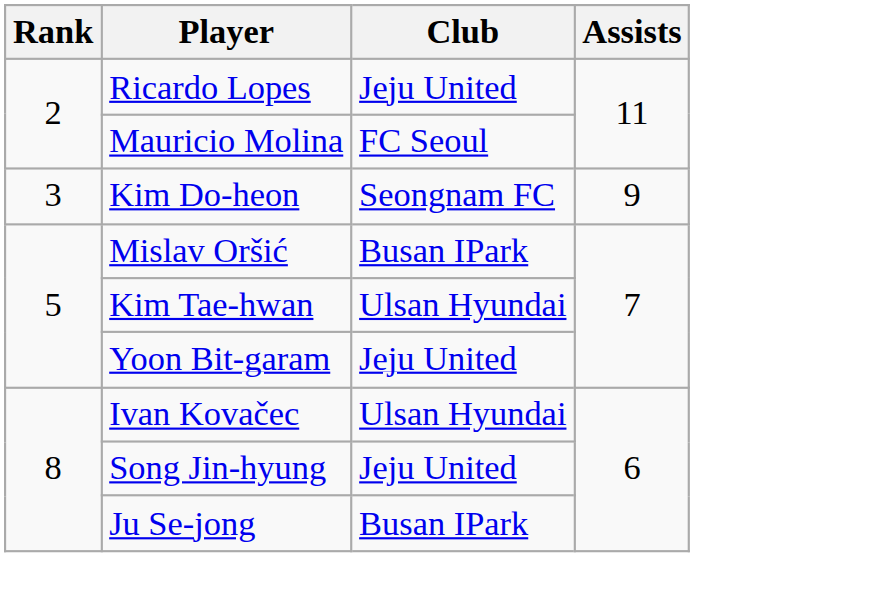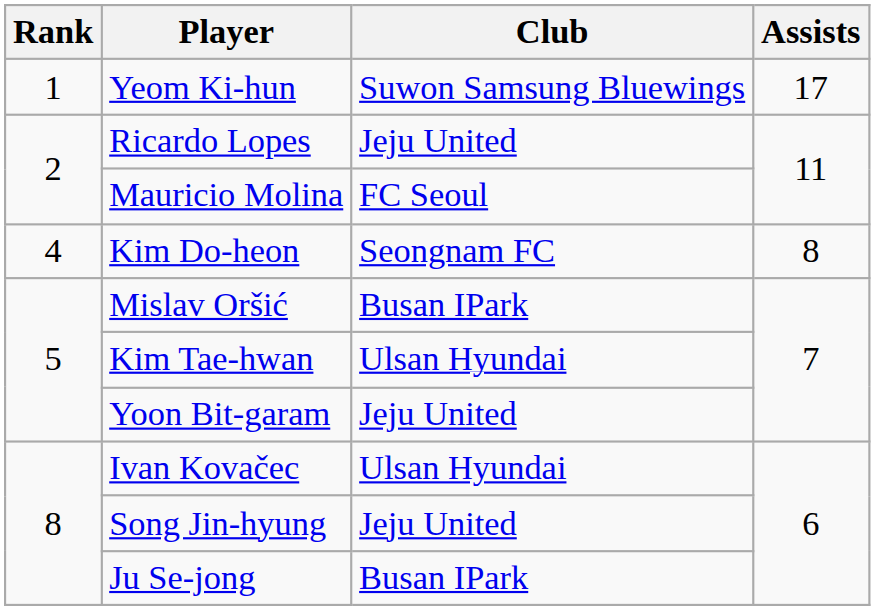+ row: 1 | Yeom Ki-hun | Suwon Samsung Bluewings | 17
Kim Do-heon | Rank: 3 -> 4
Kim Do-heon | Assists: 9 -> 8
